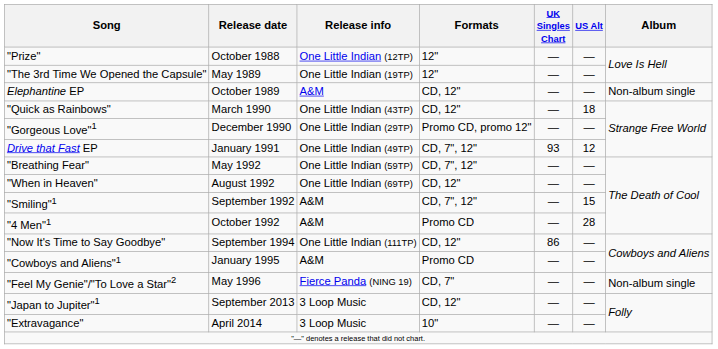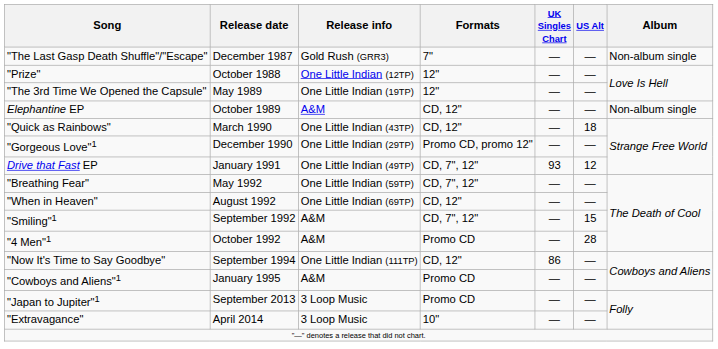+ row: "The Last Gasp Death Shuffle"/"Escape" | December 1987 | Gold Rush (GRR3) | 7" | — | — | Non-album single
- row: "Feel My Genie"/"To Love a Star"2 | May 1996 | Fierce Panda (NING 19) | CD, 7" | — | — | Non-album single
"Japan to Jupiter"1 | Formats: CD, 12" -> Promo CD
